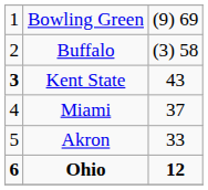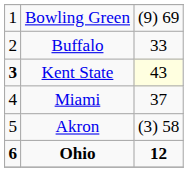Buffalo | column 3: (3) 58 -> 33
Kent State | column 3: no background -> lightyellow background
Akron | column 3: 33 -> (3) 58
